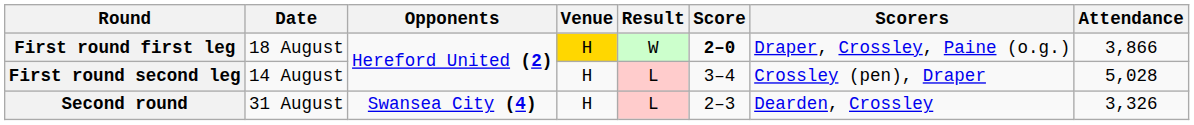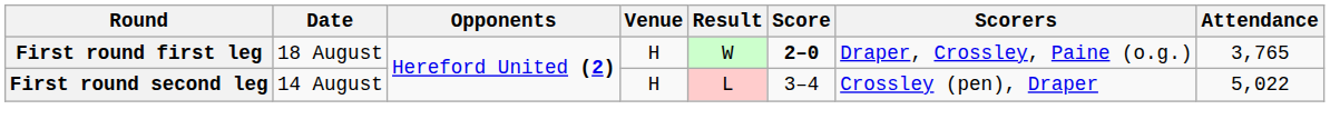First round first leg | Venue: gold background -> no background
First round first leg | Attendance: 3,866 -> 3,765
First round second leg | Attendance: 5,028 -> 5,022
- row: Second round | 31 August | Swansea City (4) | H | L | 2–3 | Dearden, Crossley | 3,326
